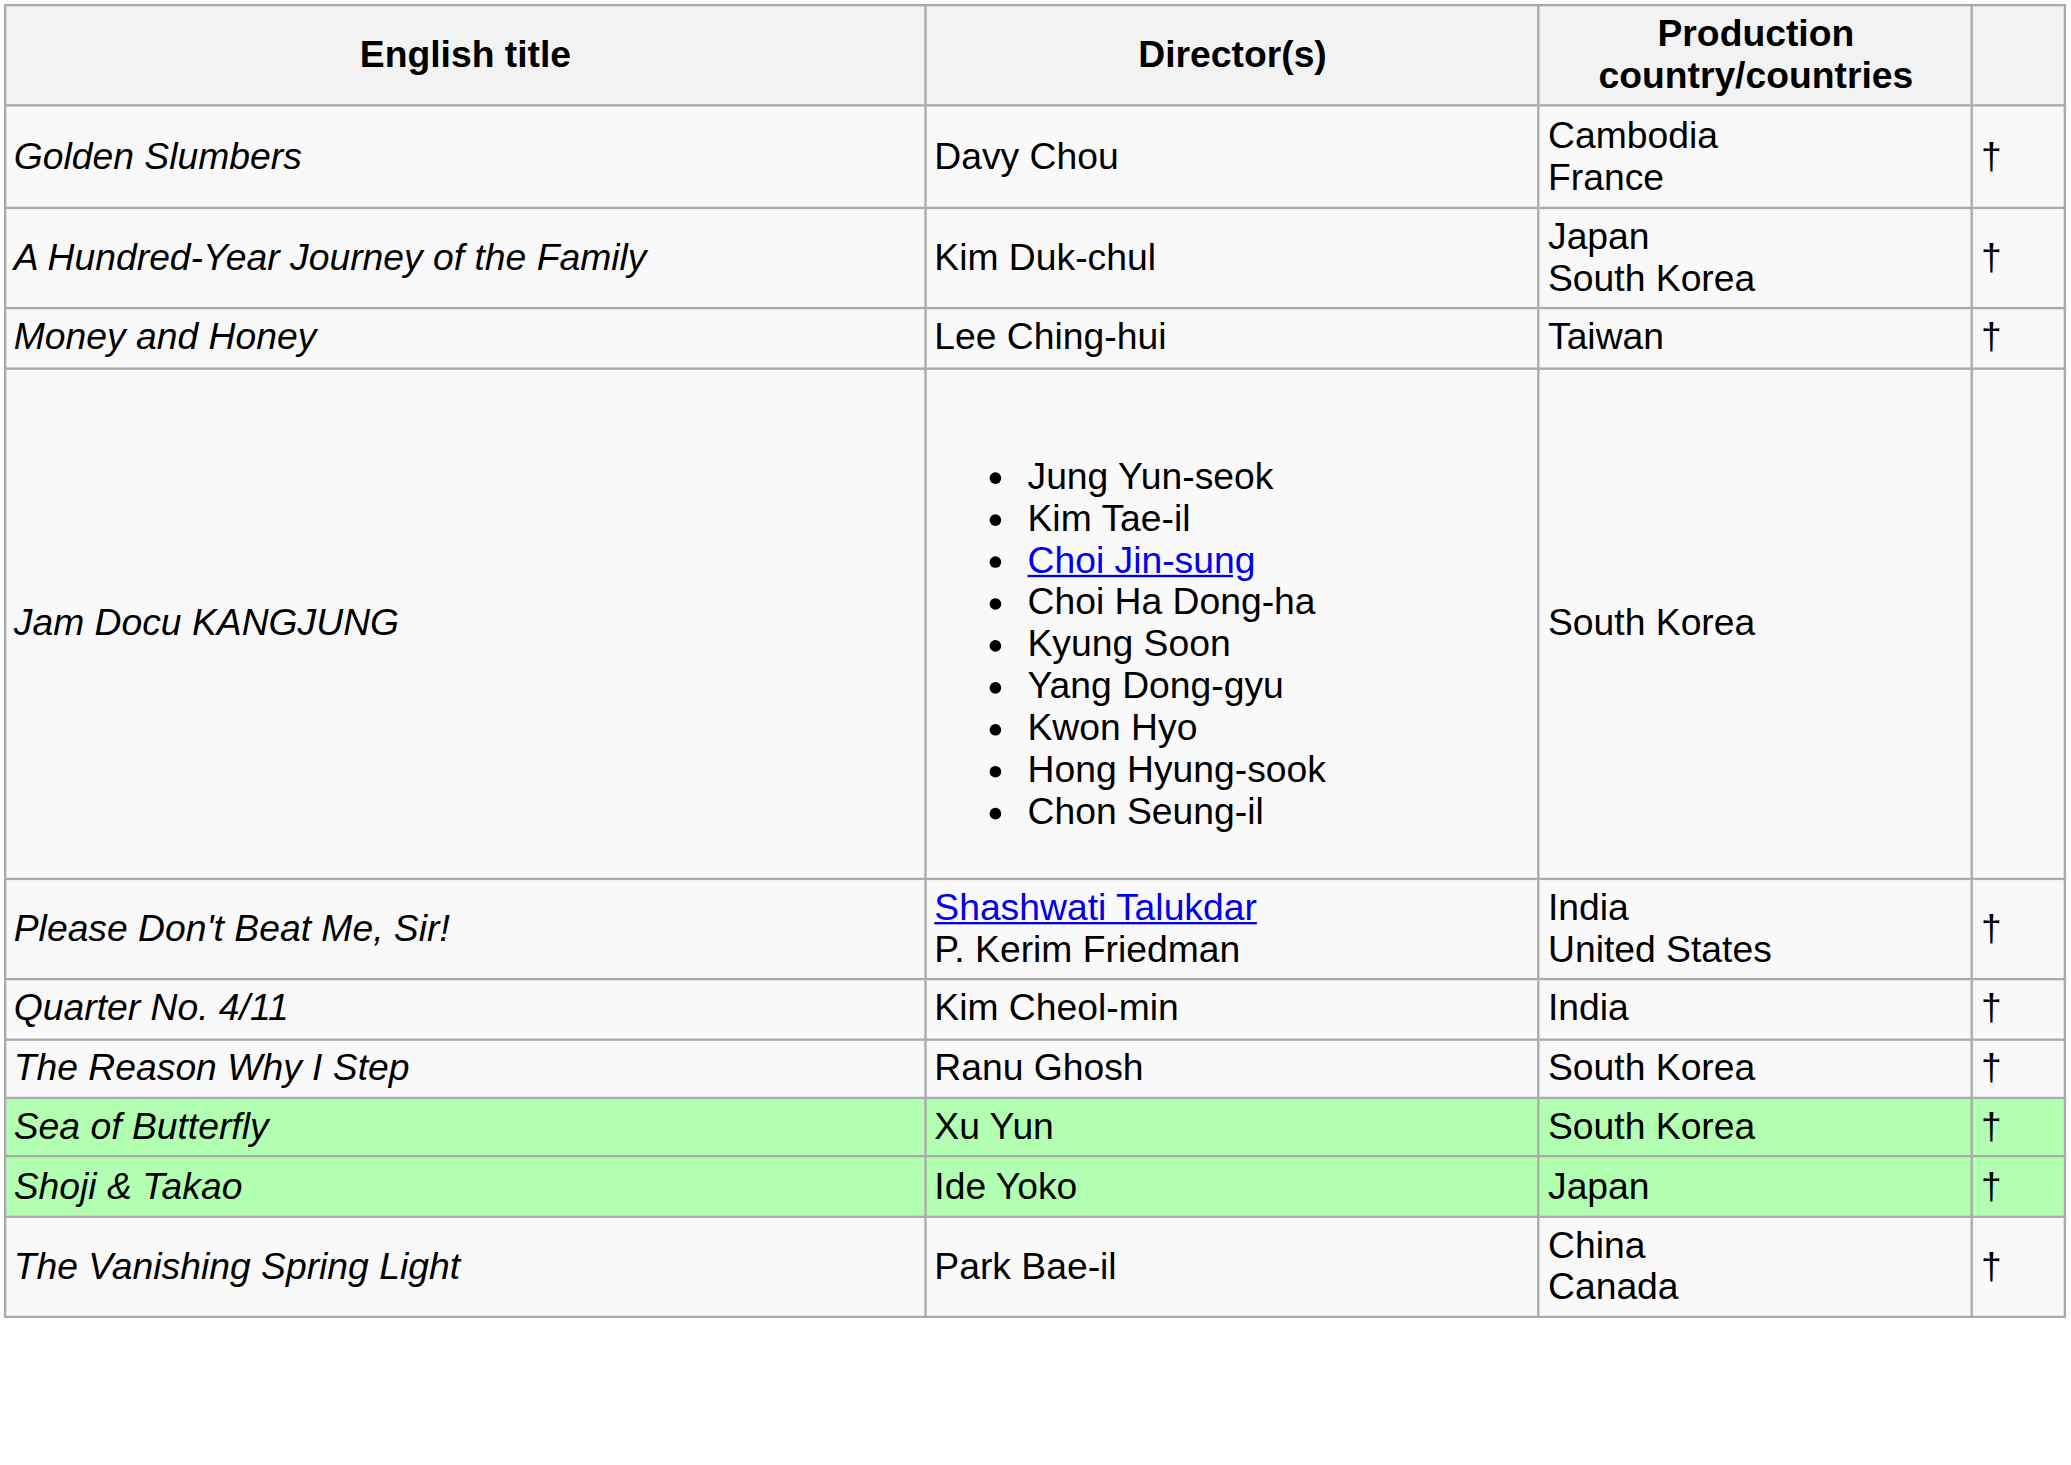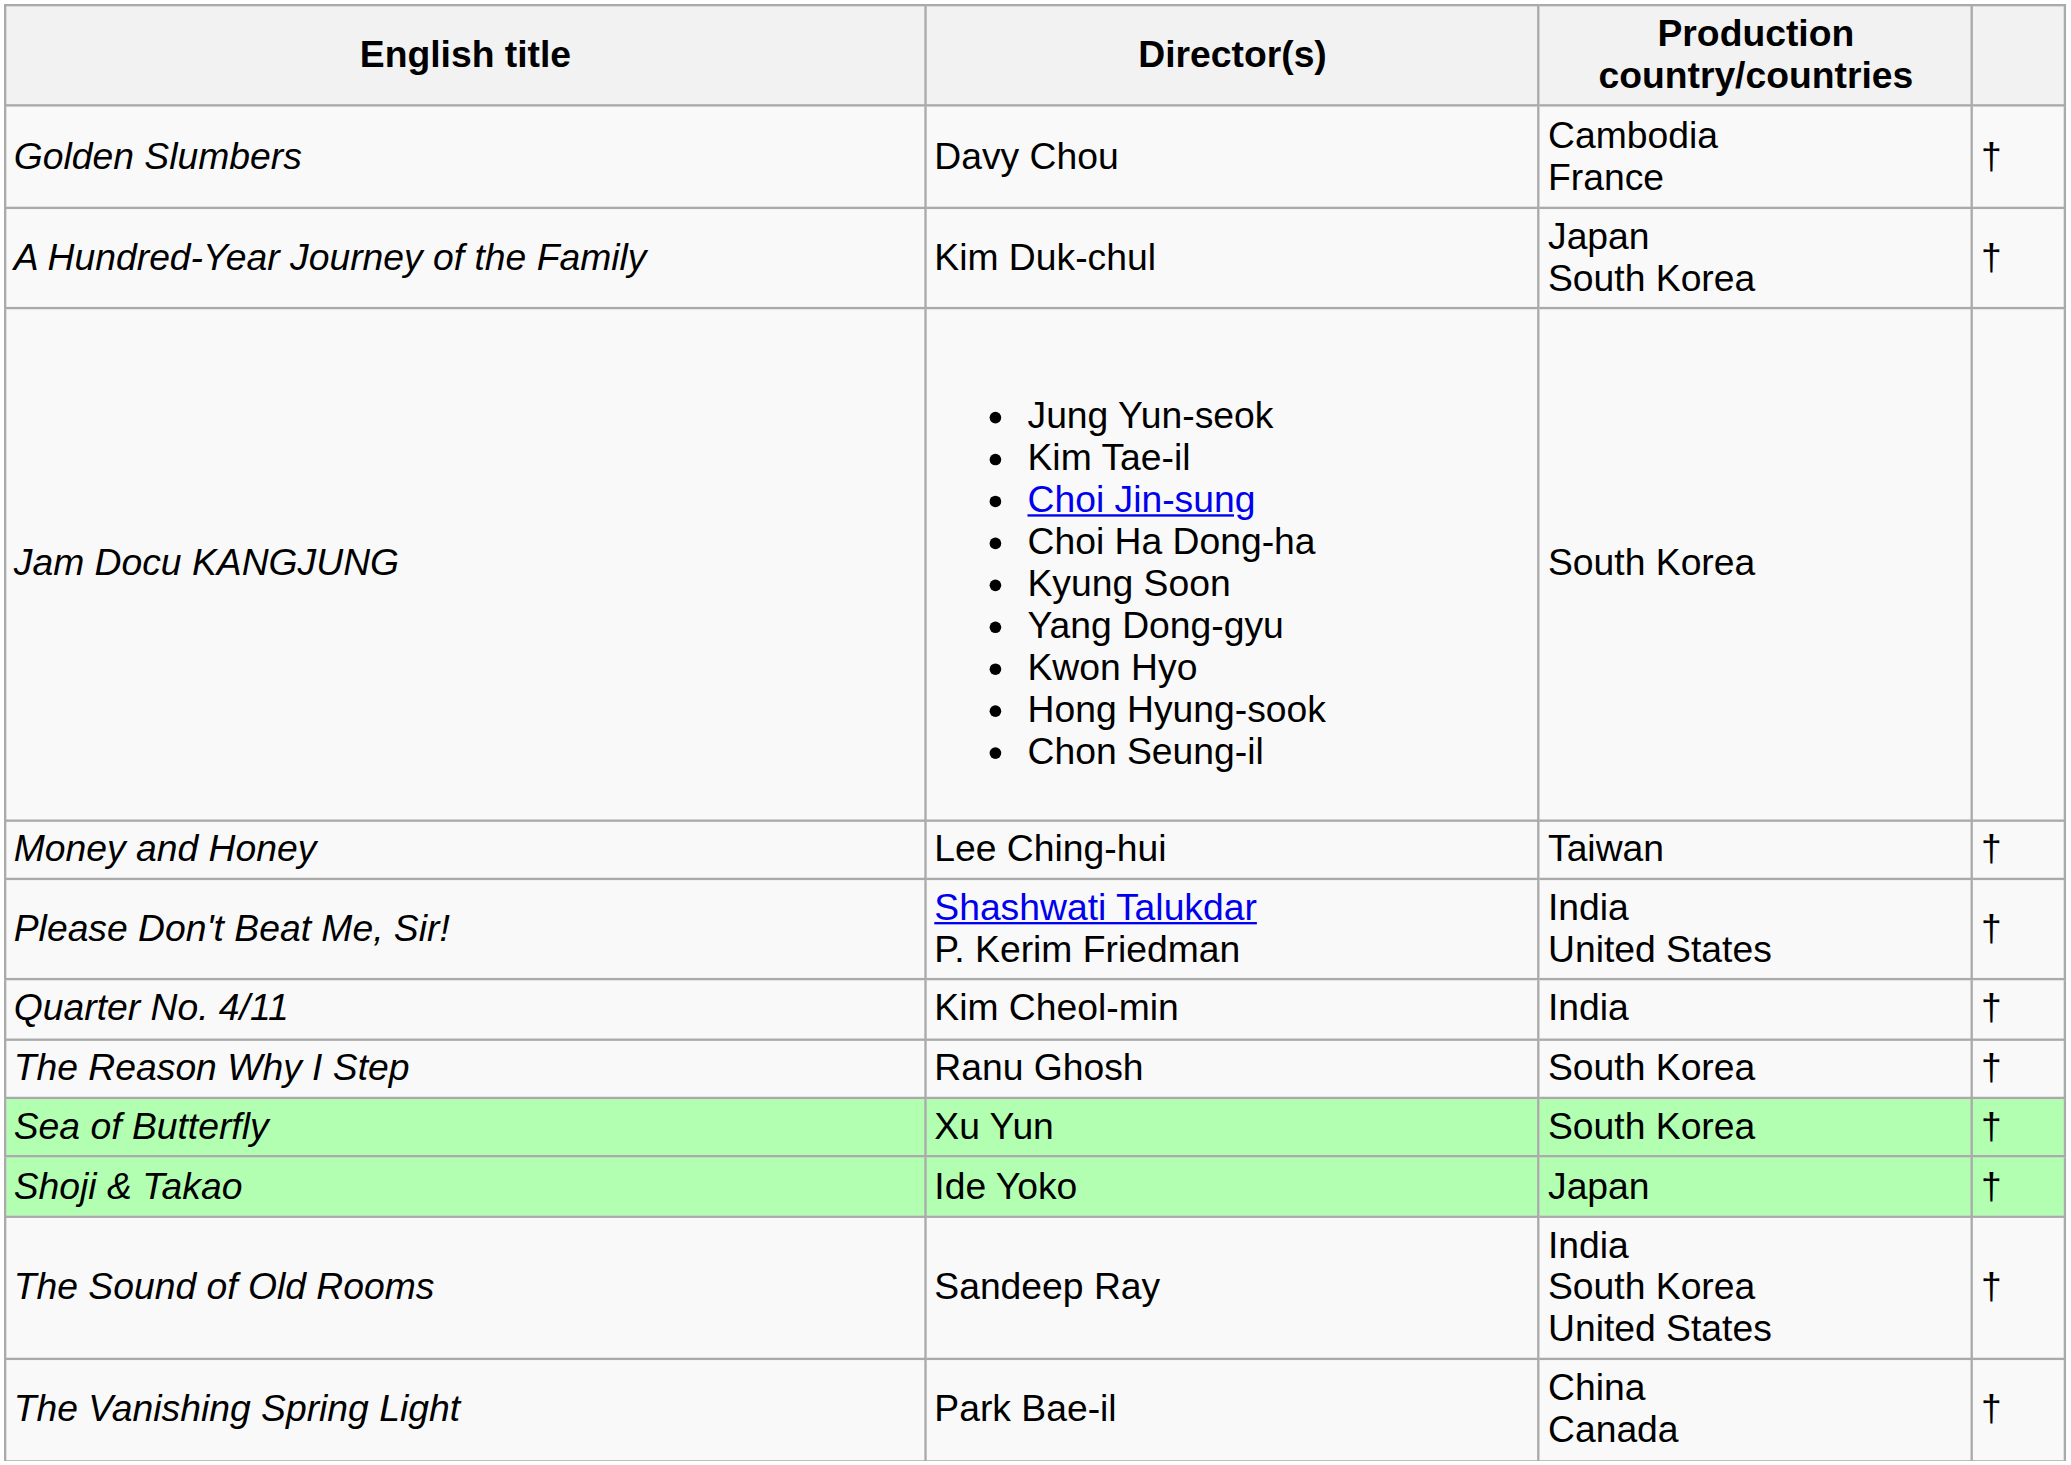rows swapped: Jam Docu KANGJUNG <-> Money and Honey
+ row: The Sound of Old Rooms | Sandeep Ray | India South Korea United States | †
